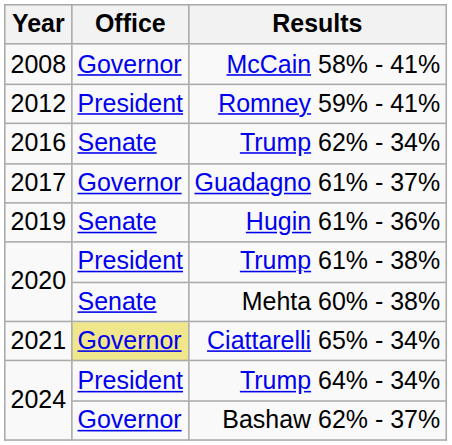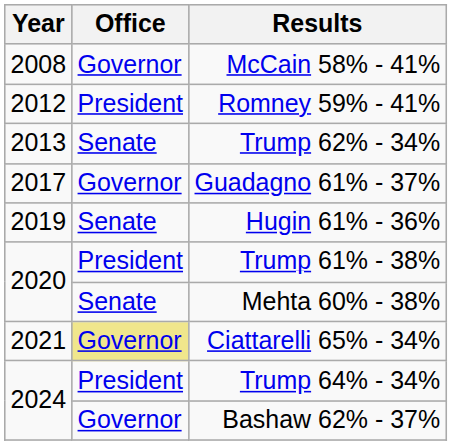Trump 62% - 34% | Year: 2016 -> 2013
